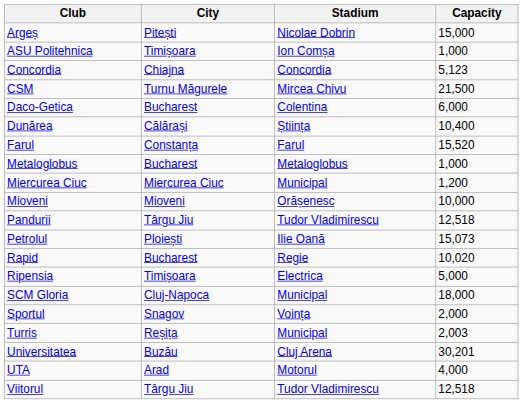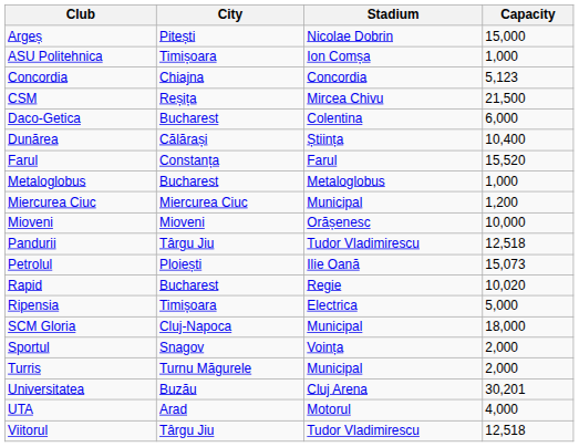CSM | City: Turnu Măgurele -> Reșița
Turris | City: Reșița -> Turnu Măgurele
Turris | Capacity: 2,003 -> 2,000
